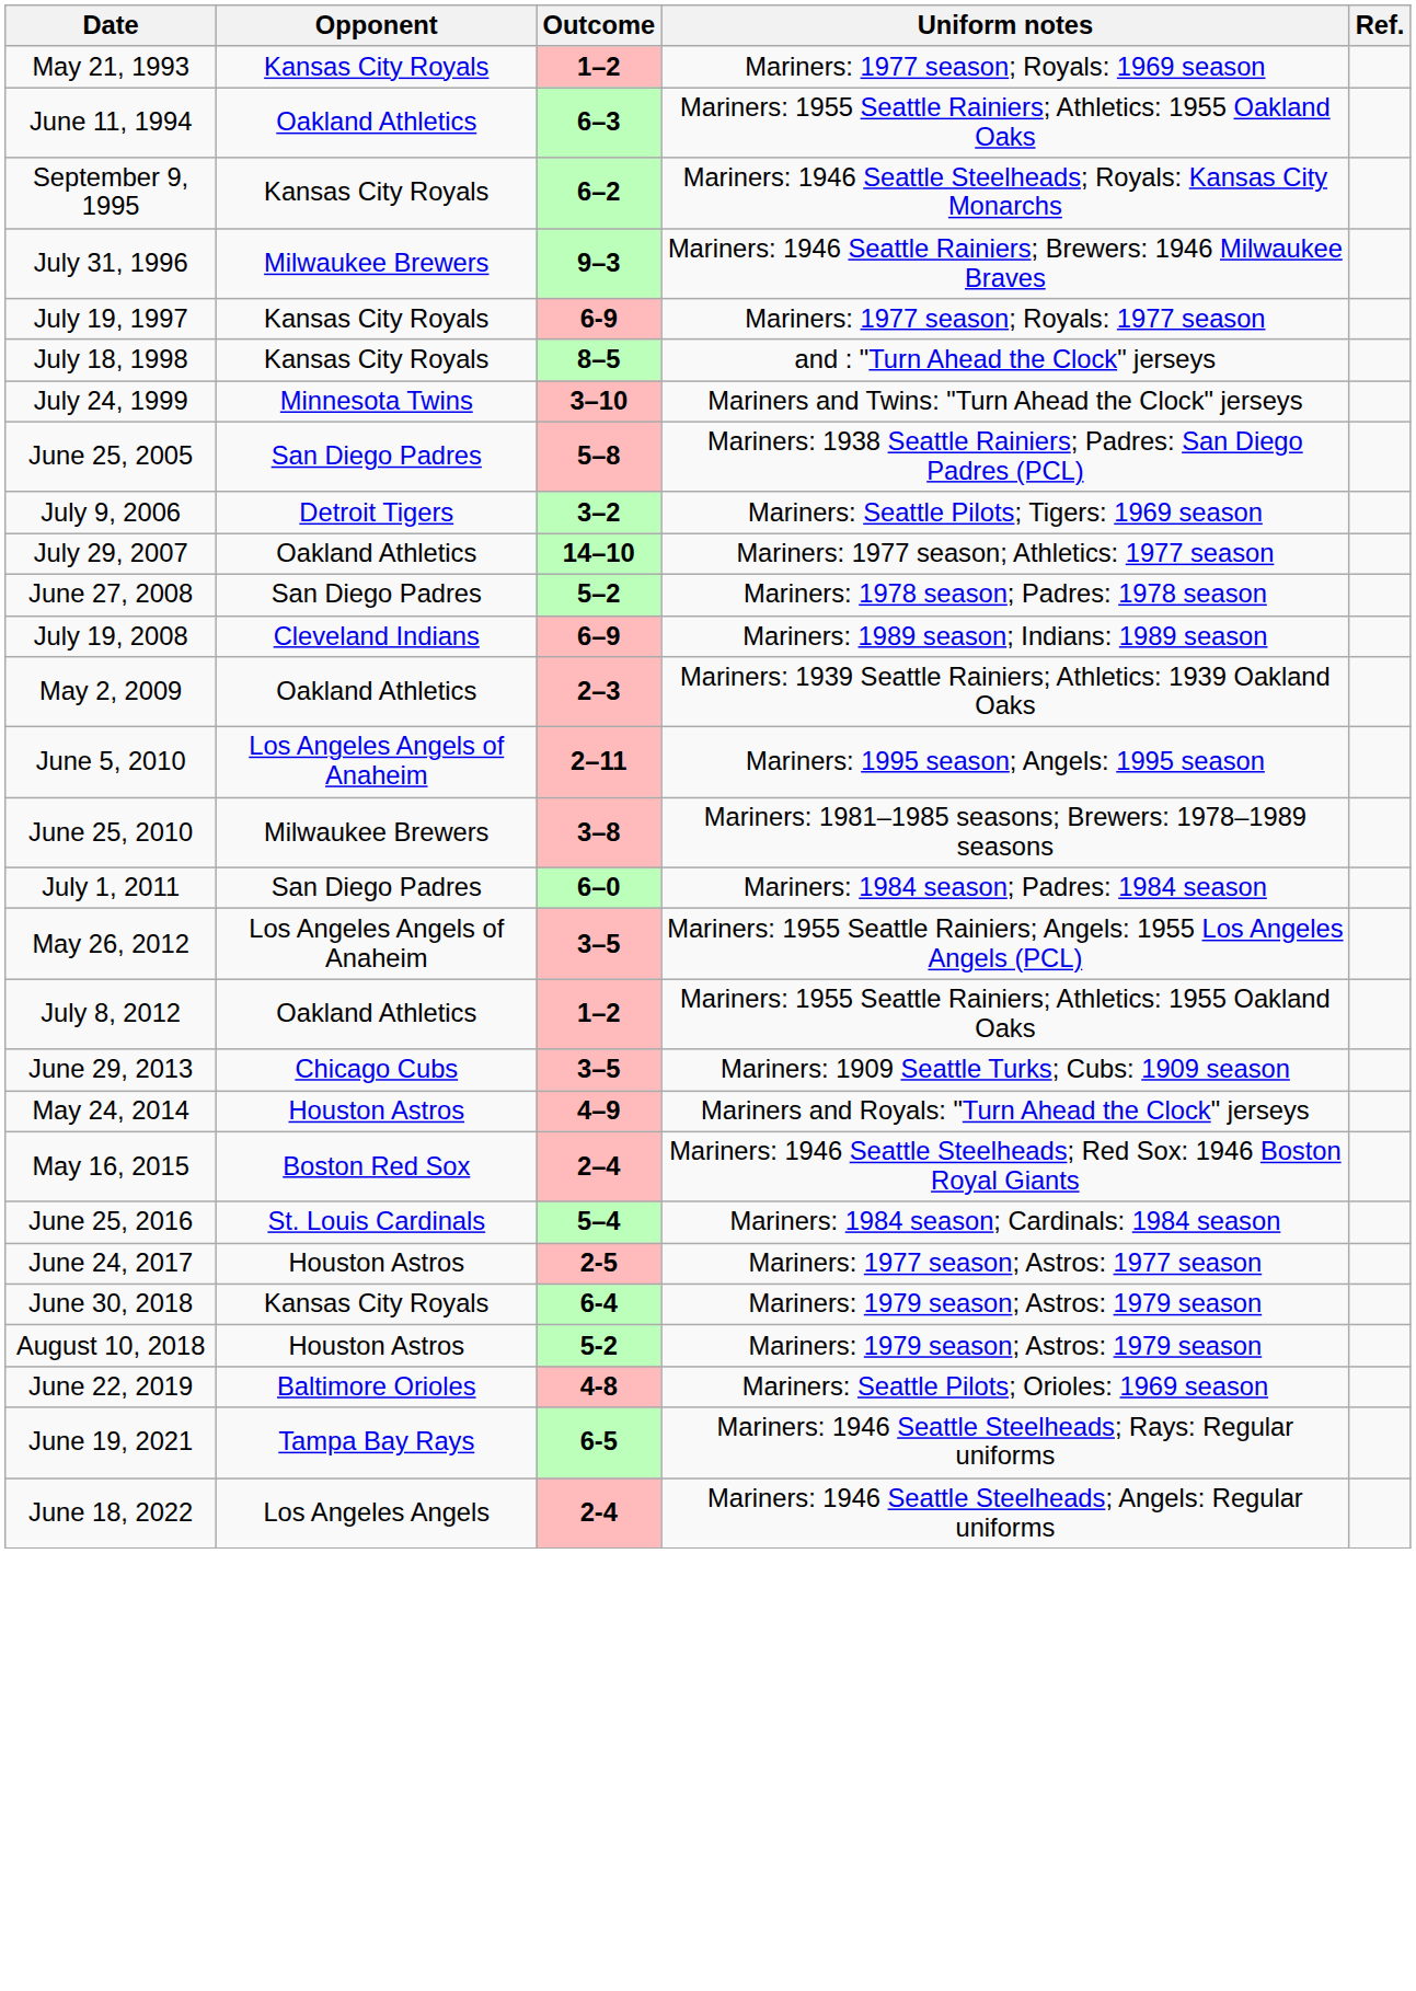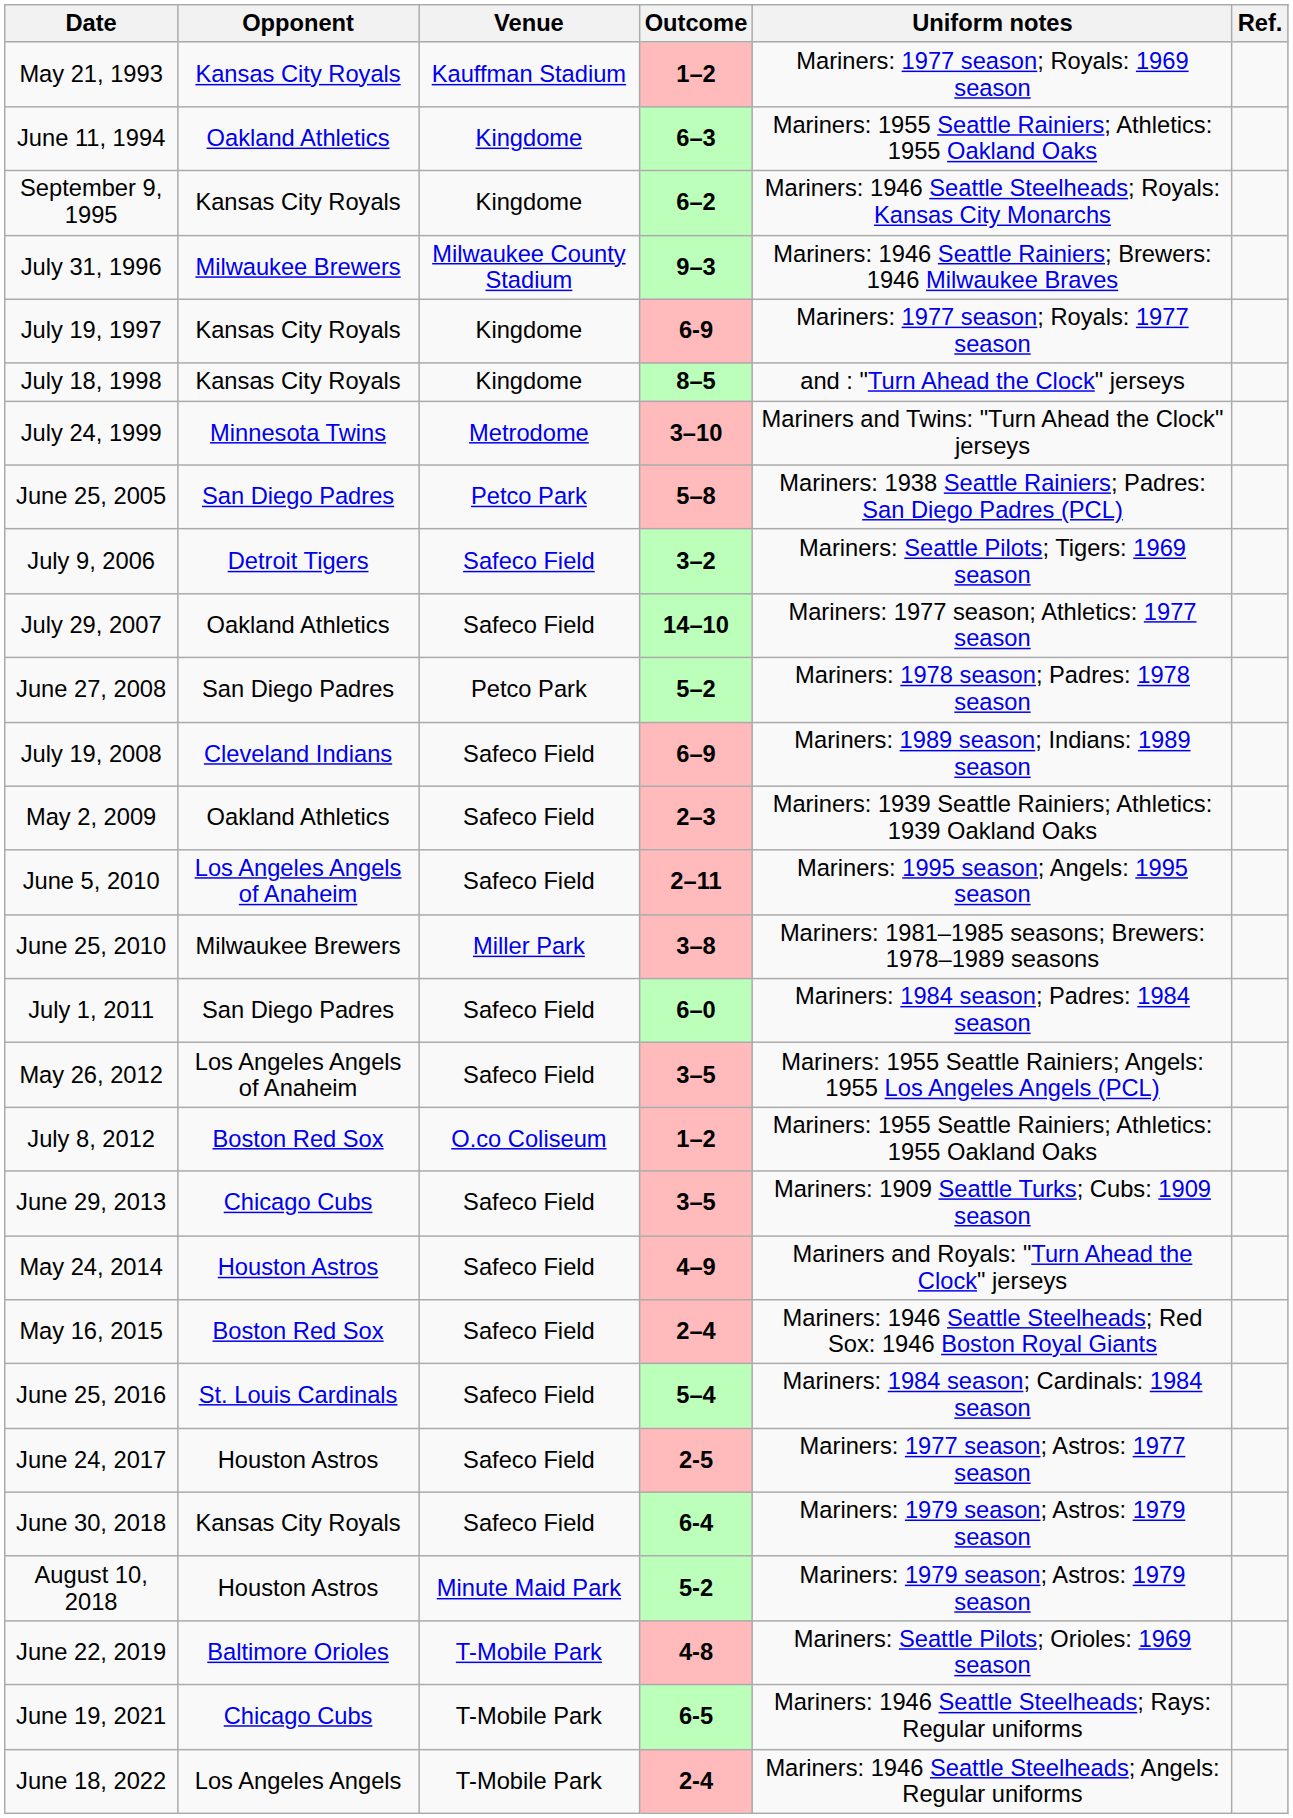+ column: Venue | Kauffman Stadium | Kingdome | Kingdome | Milwaukee County Stadium | Kingdome | Kingdome | Metrodome | Petco Park | Safeco Field | Safeco Field | Petco Park | Safeco Field | Safeco Field | Safeco Field | Miller Park | Safeco Field | Safeco Field | O.co Coliseum | Safeco Field | Safeco Field | Safeco Field | Safeco Field | Safeco Field | Safeco Field | Minute Maid Park | T-Mobile Park | T-Mobile Park | T-Mobile Park
July 8, 2012 / 1–2 | Opponent: Oakland Athletics -> Boston Red Sox
6-5 | Opponent: Tampa Bay Rays -> Chicago Cubs
